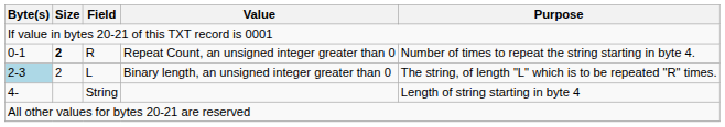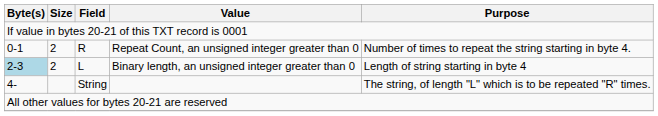R | Size: bold -> normal
L | column 6: The string, of length "L" which is to be repeated "R" times. -> Length of string starting in byte 4
String | column 6: Length of string starting in byte 4 -> The string, of length "L" which is to be repeated "R" times.
